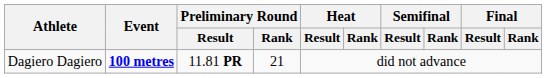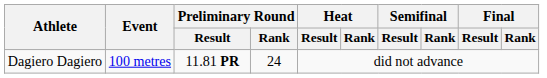Dagiero Dagiero | Event: bold -> normal
Dagiero Dagiero | Preliminary Round / Rank: 21 -> 24
